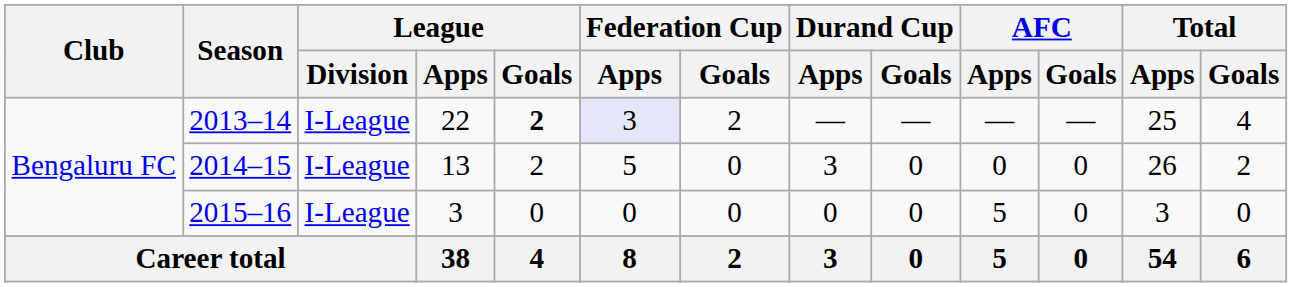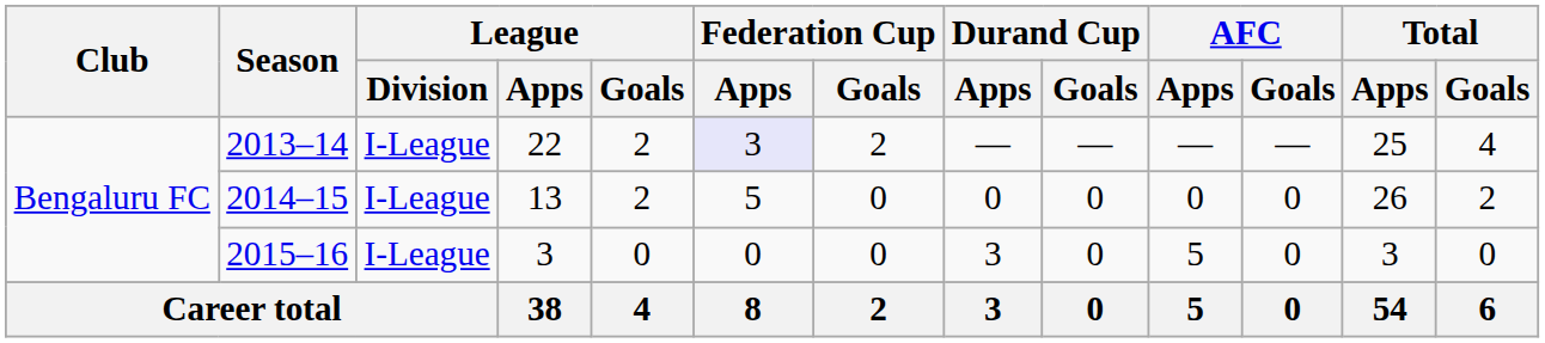2013–14 | League / Goals: bold -> normal
2014–15 | Durand Cup / Apps: 3 -> 0
2015–16 | Durand Cup / Apps: 0 -> 3
